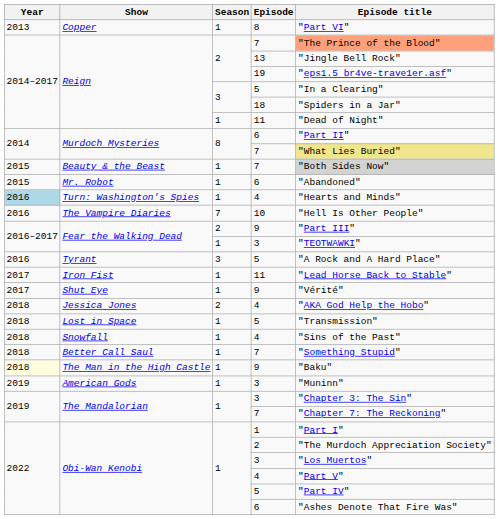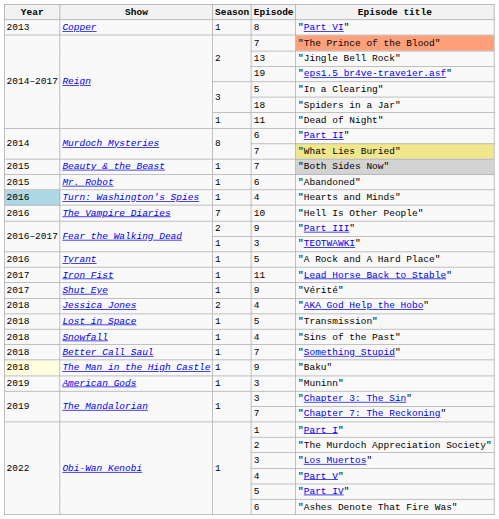Tyrant | Season: 3 -> 1
